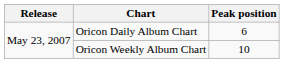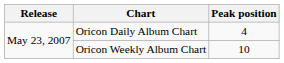Oricon Daily Album Chart | Peak position: 6 -> 4
